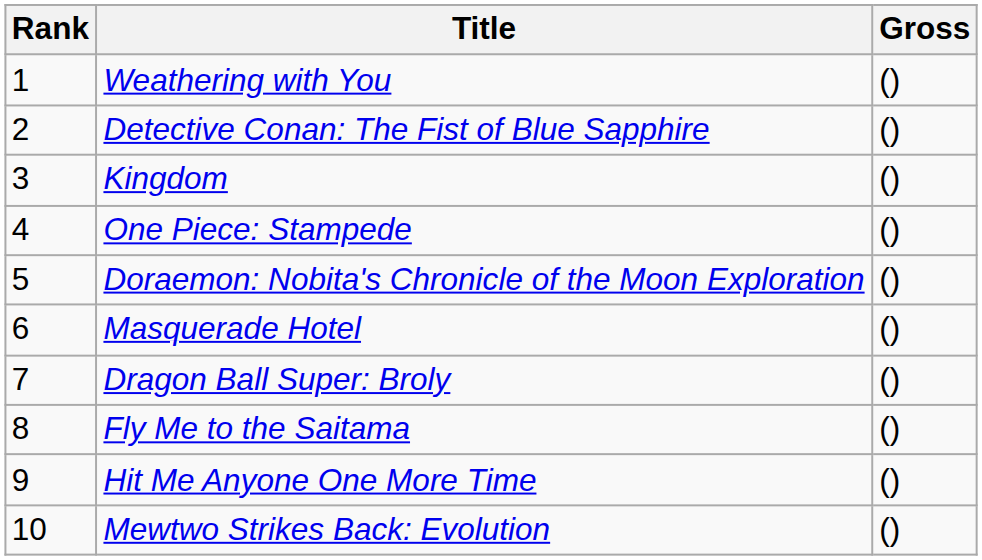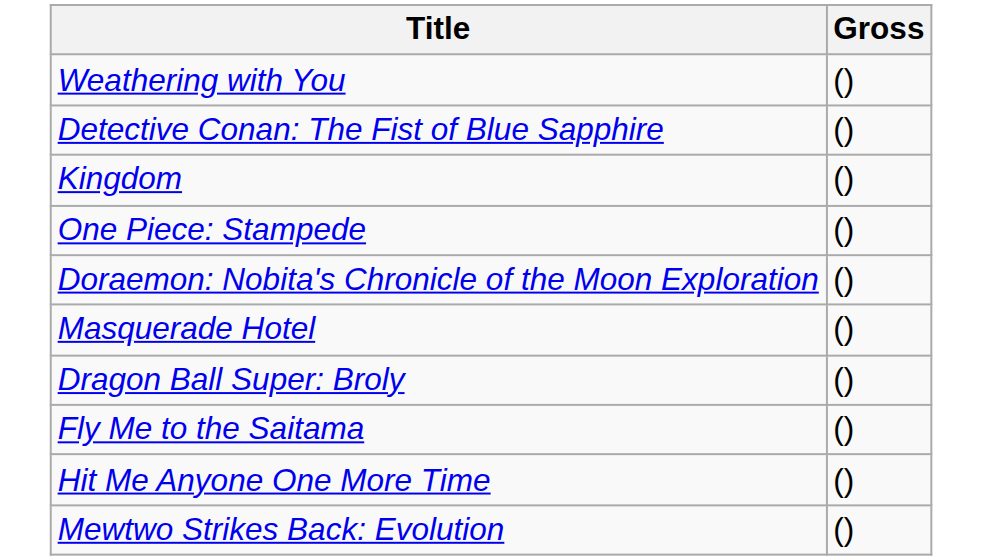- column: Rank | 1 | 2 | 3 | 4 | 5 | 6 | 7 | 8 | 9 | 10
